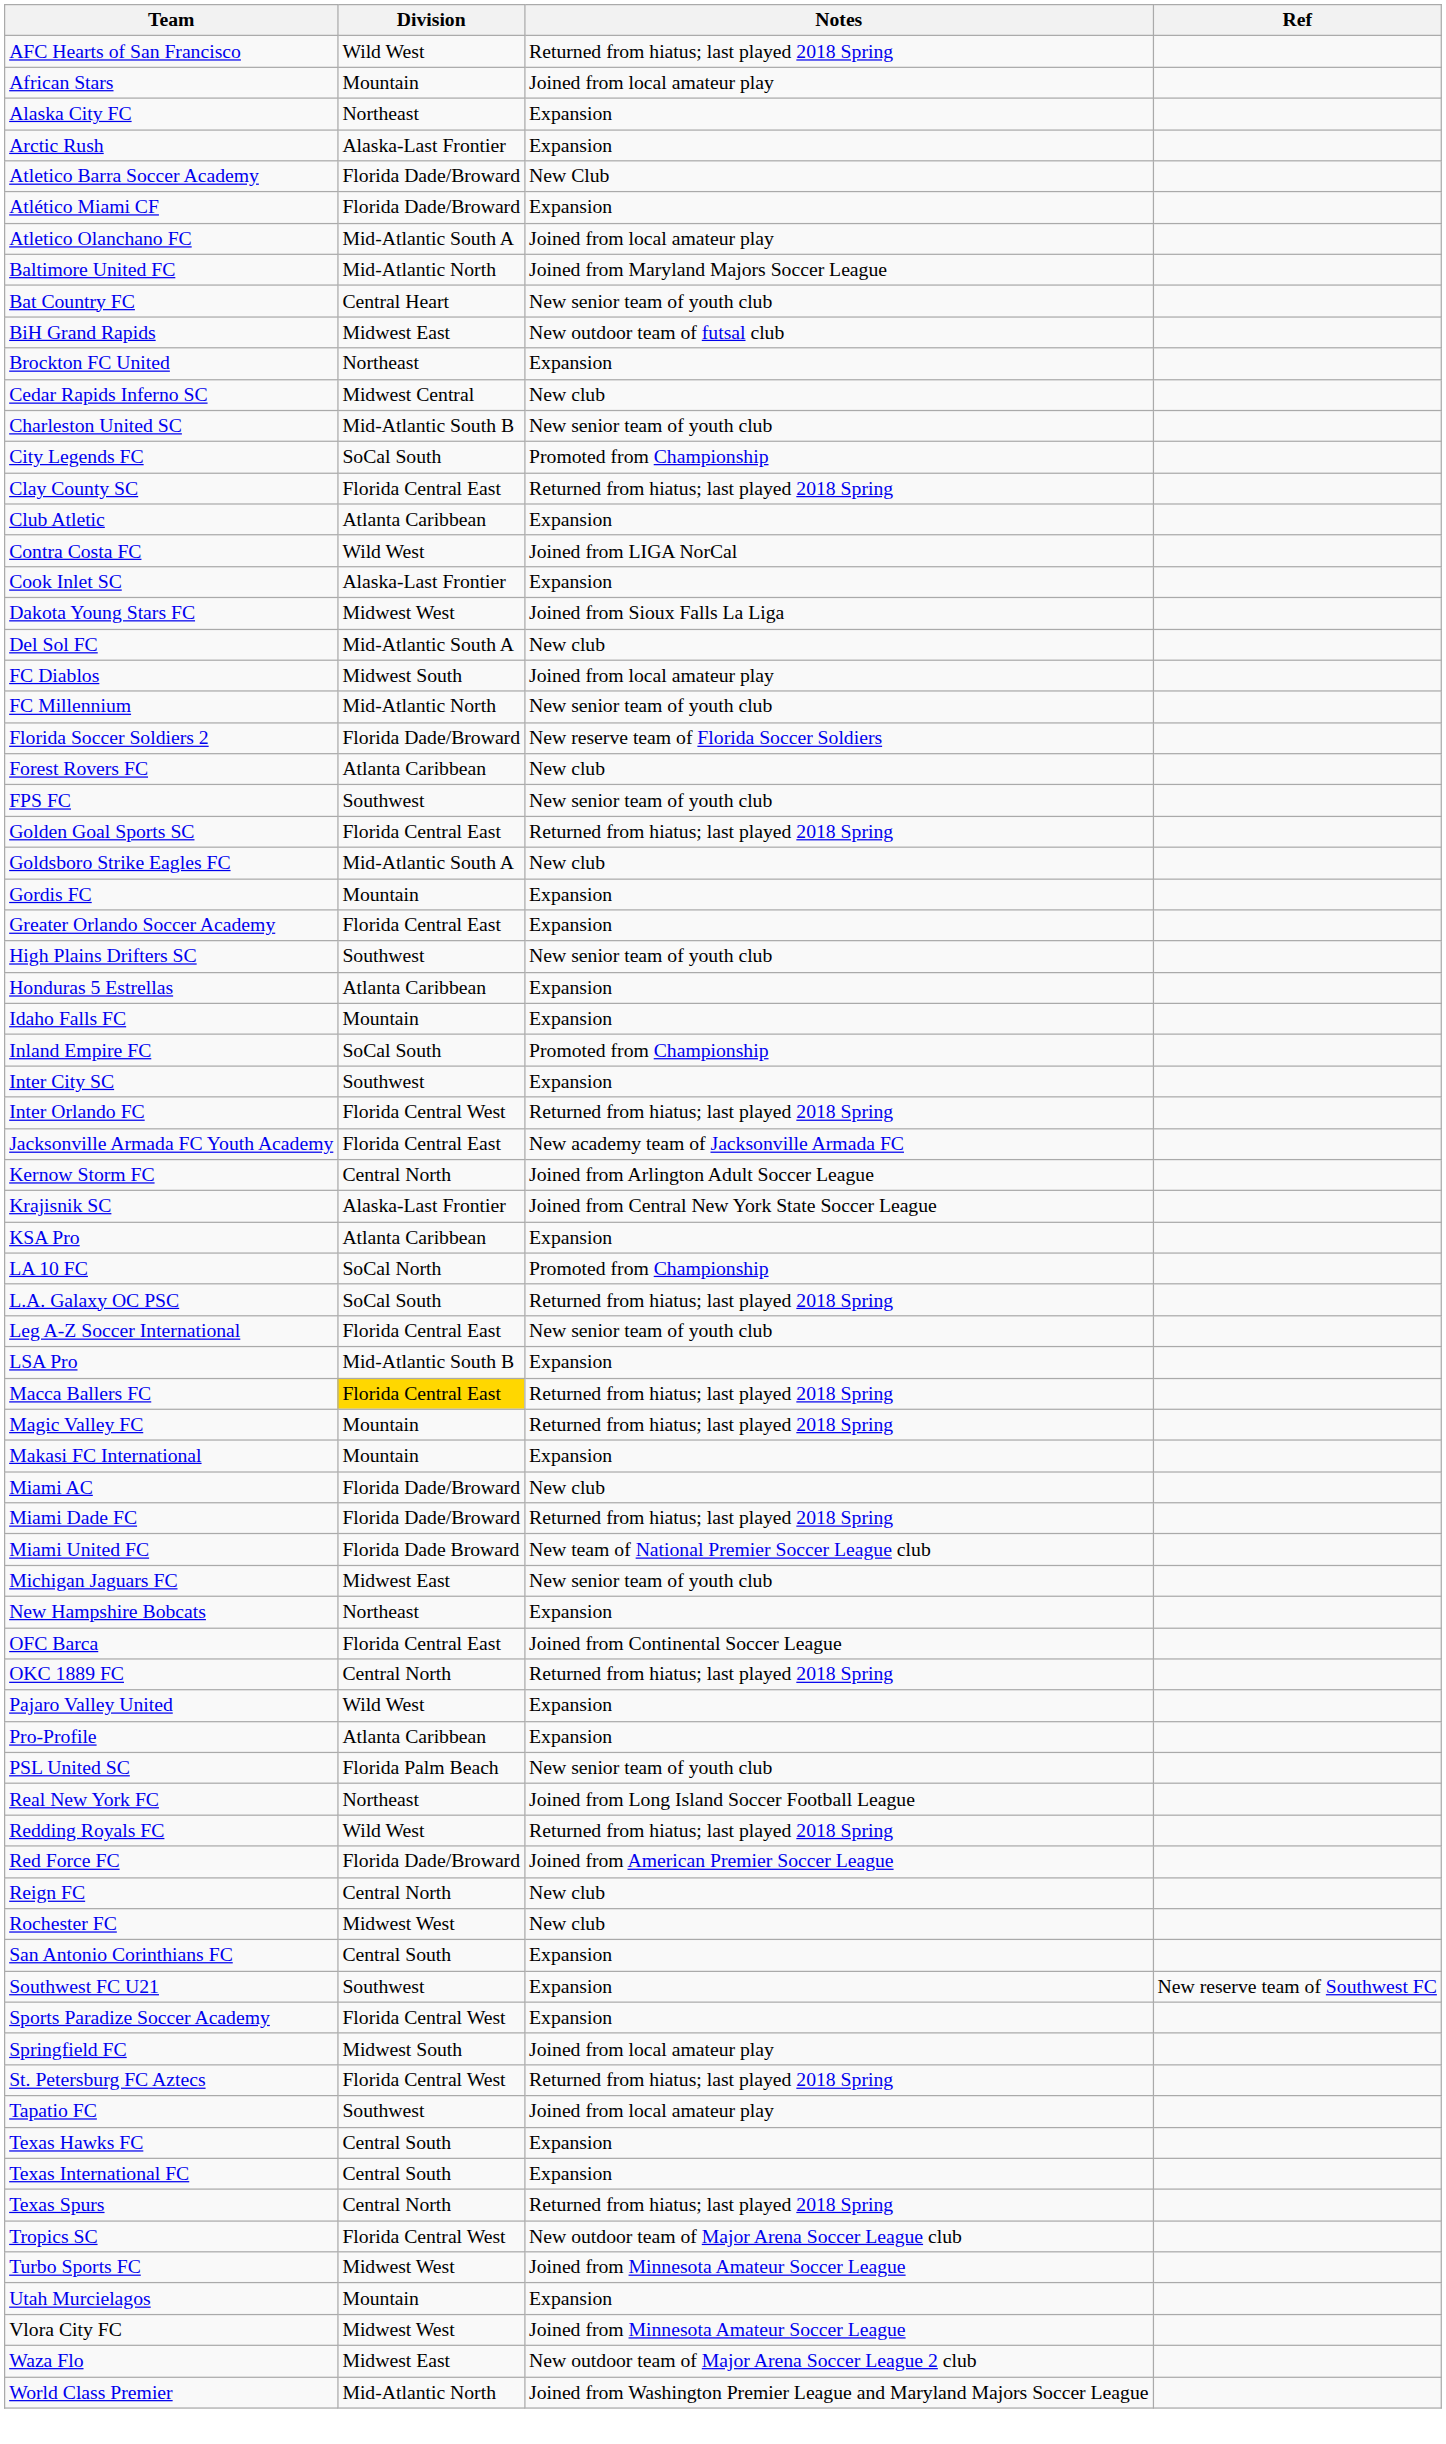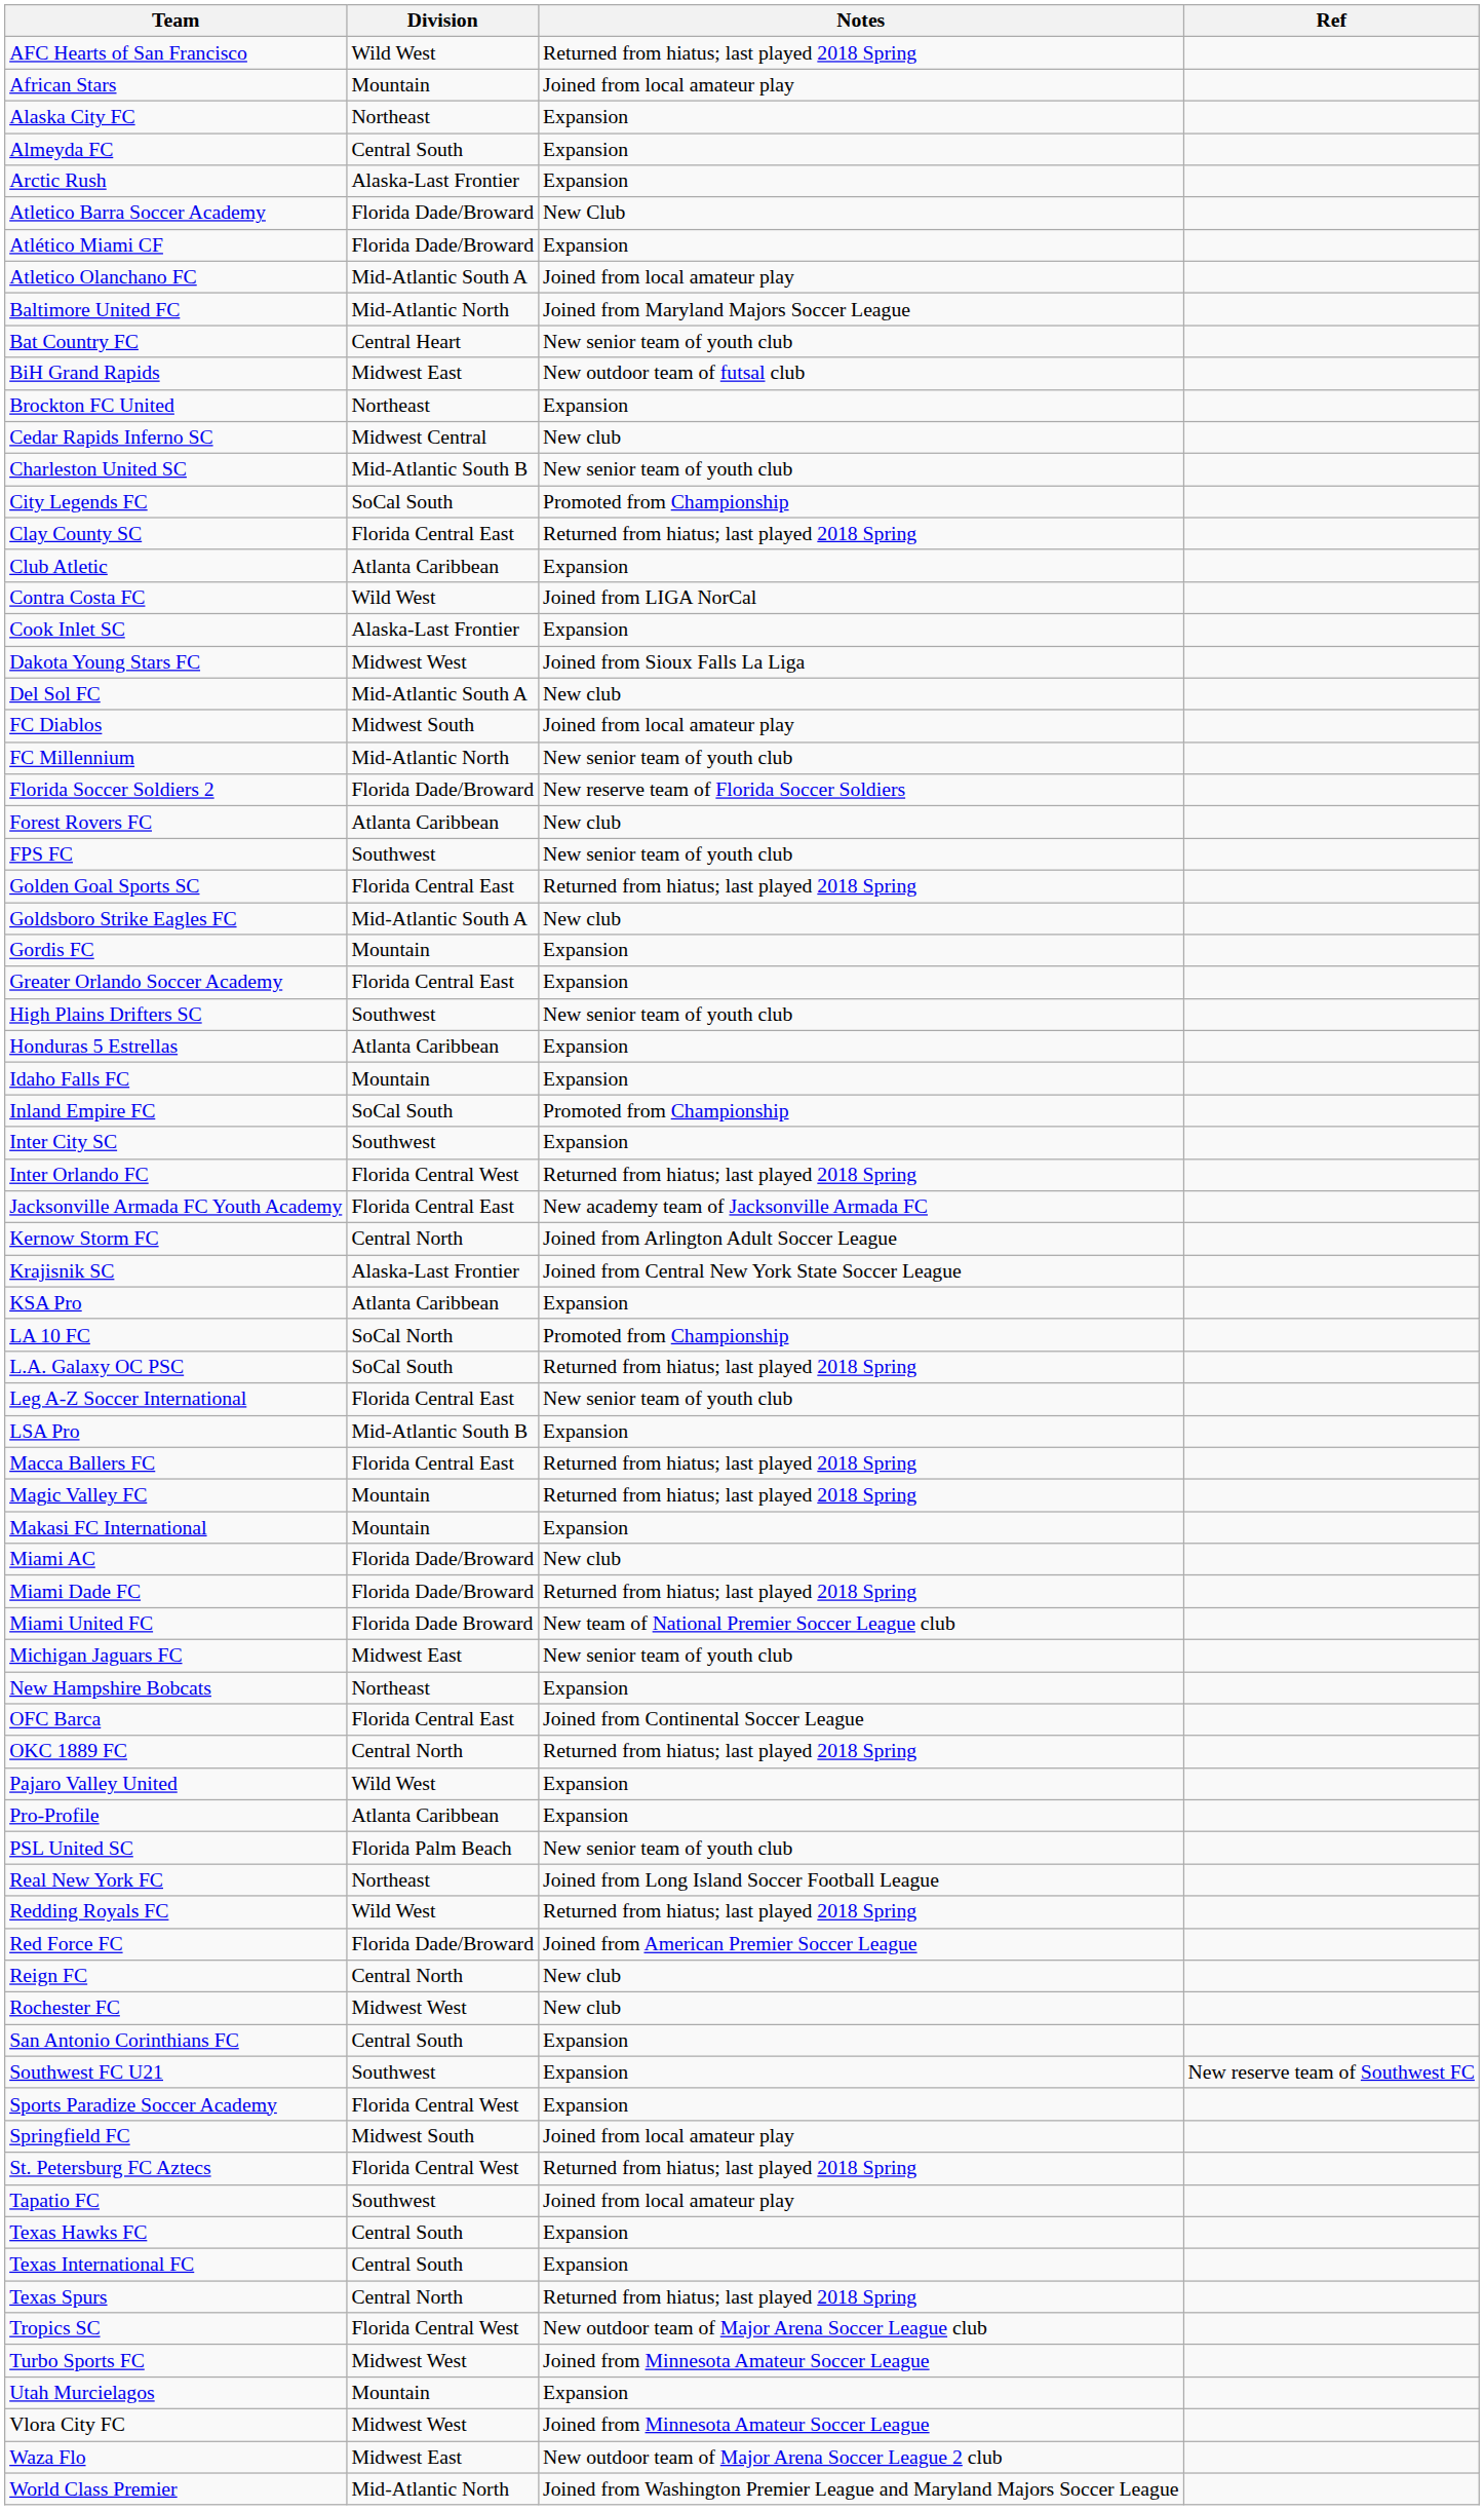+ row: Almeyda FC | Central South | Expansion
Macca Ballers FC | Division: gold background -> no background
